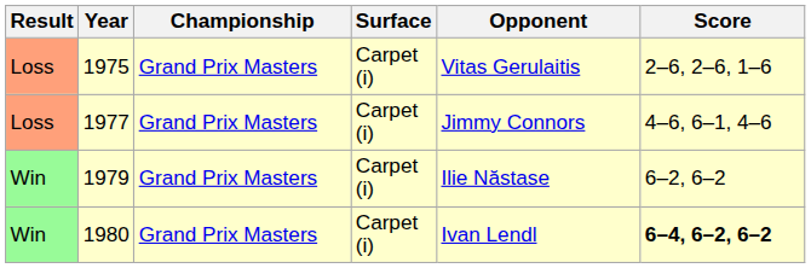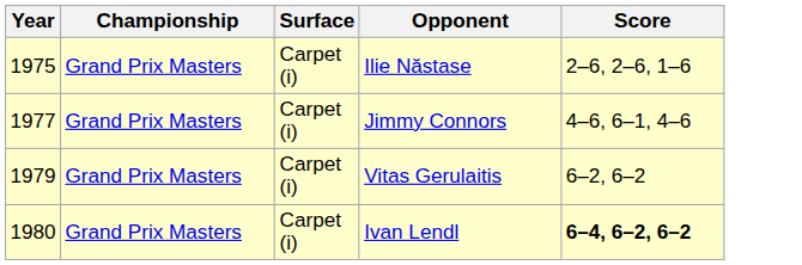- column: Result | Loss | Loss | Win | Win
1975 | Opponent: Vitas Gerulaitis -> Ilie Năstase
1979 | Opponent: Ilie Năstase -> Vitas Gerulaitis
